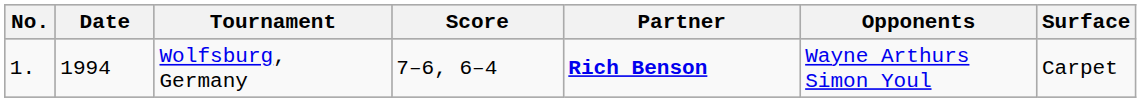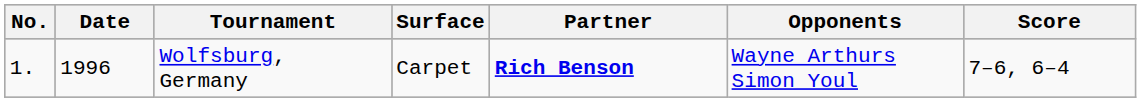columns swapped: Surface <-> Score
Wolfsburg, Germany | Date: 1994 -> 1996
